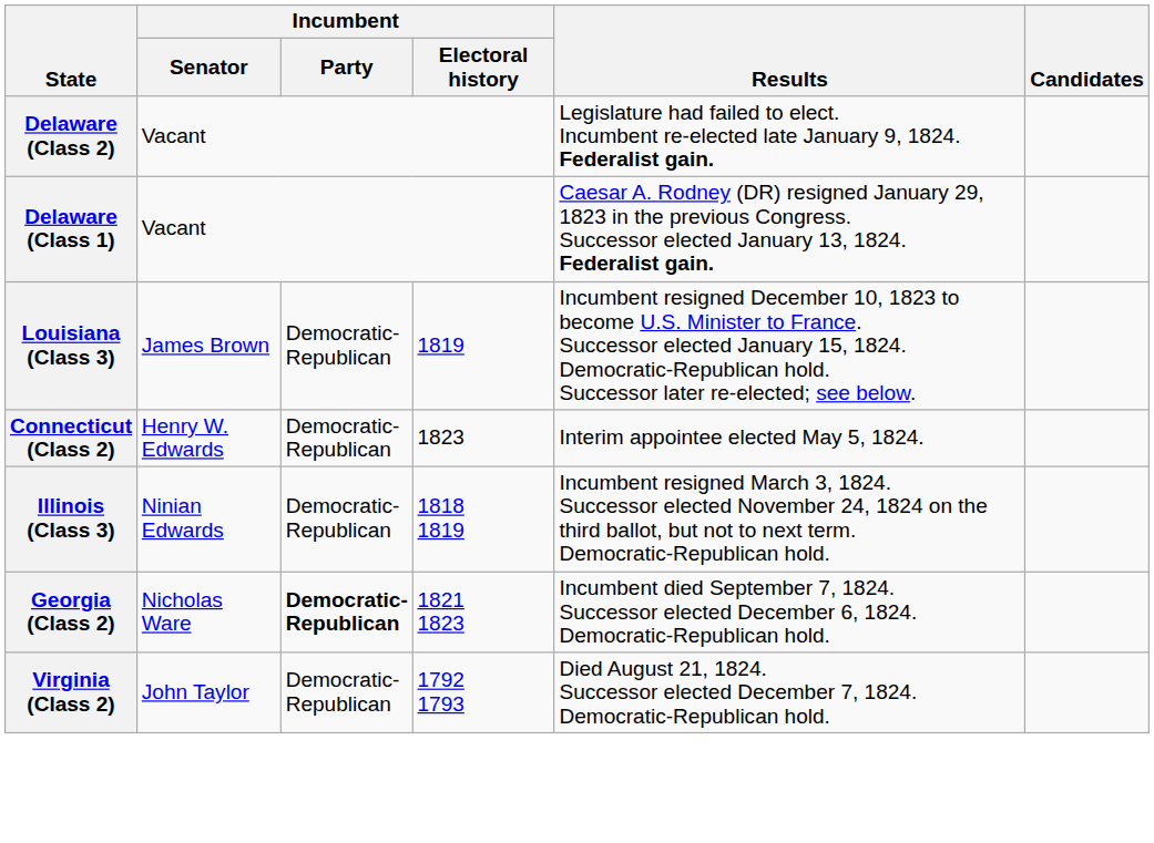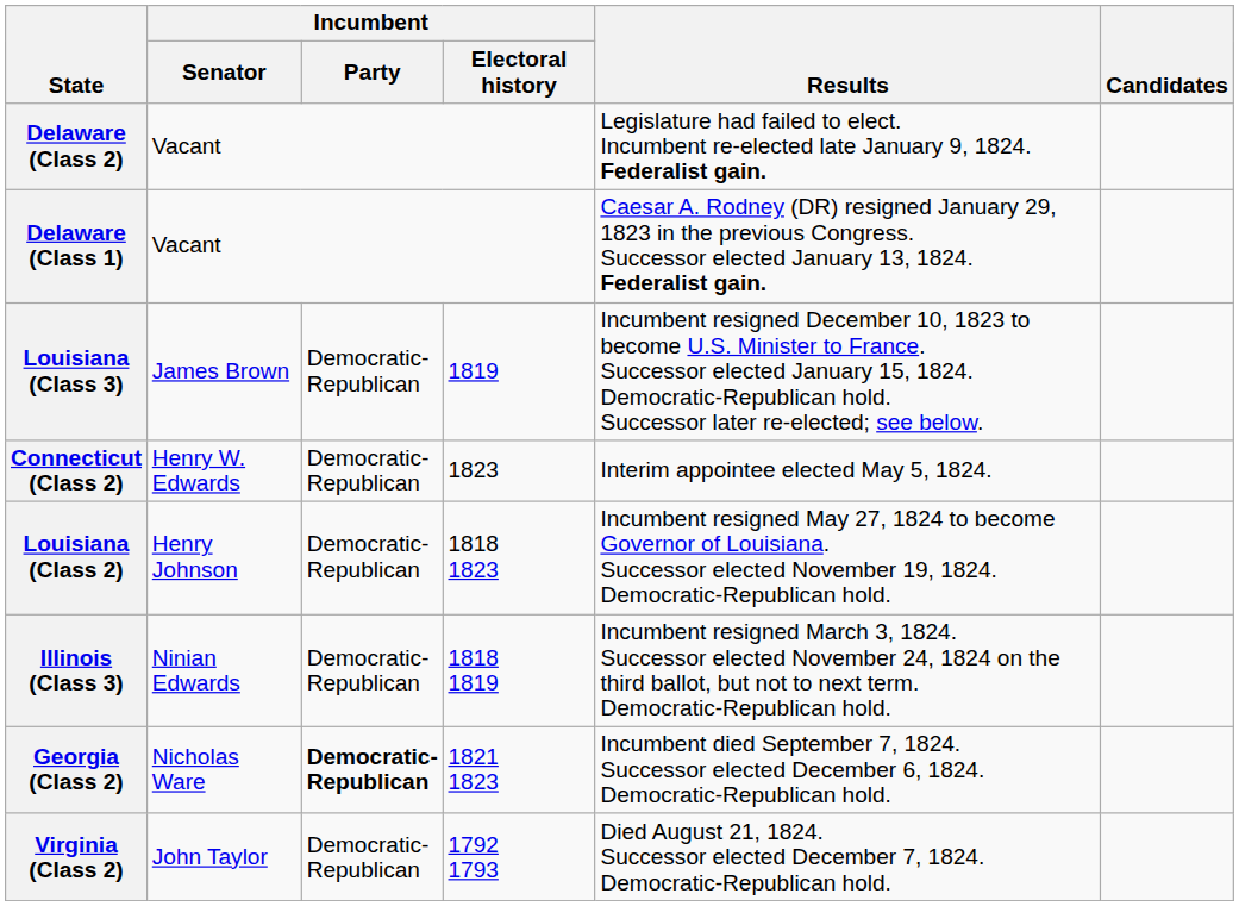+ row: Louisiana (Class 2) | Henry Johnson | Democratic- Republican | 1818 1823 | Incumbent resigned May 27, 1824 to become Governor of Louisiana. Successor elected November 19, 1824. Democratic-Republican hold.
